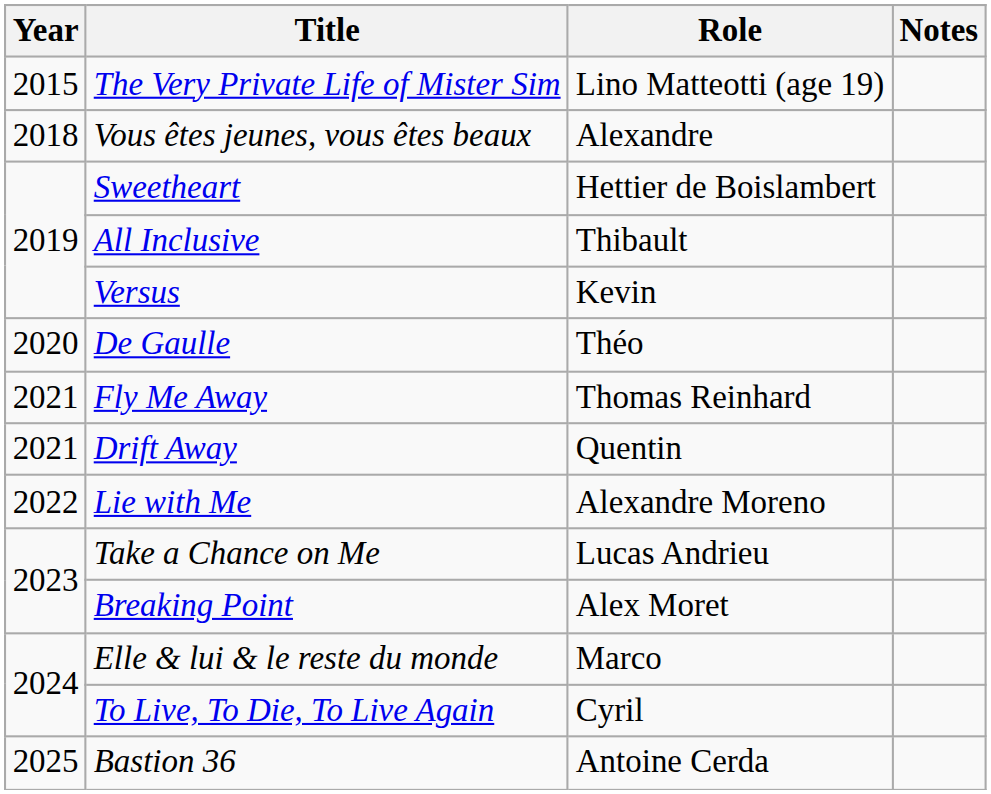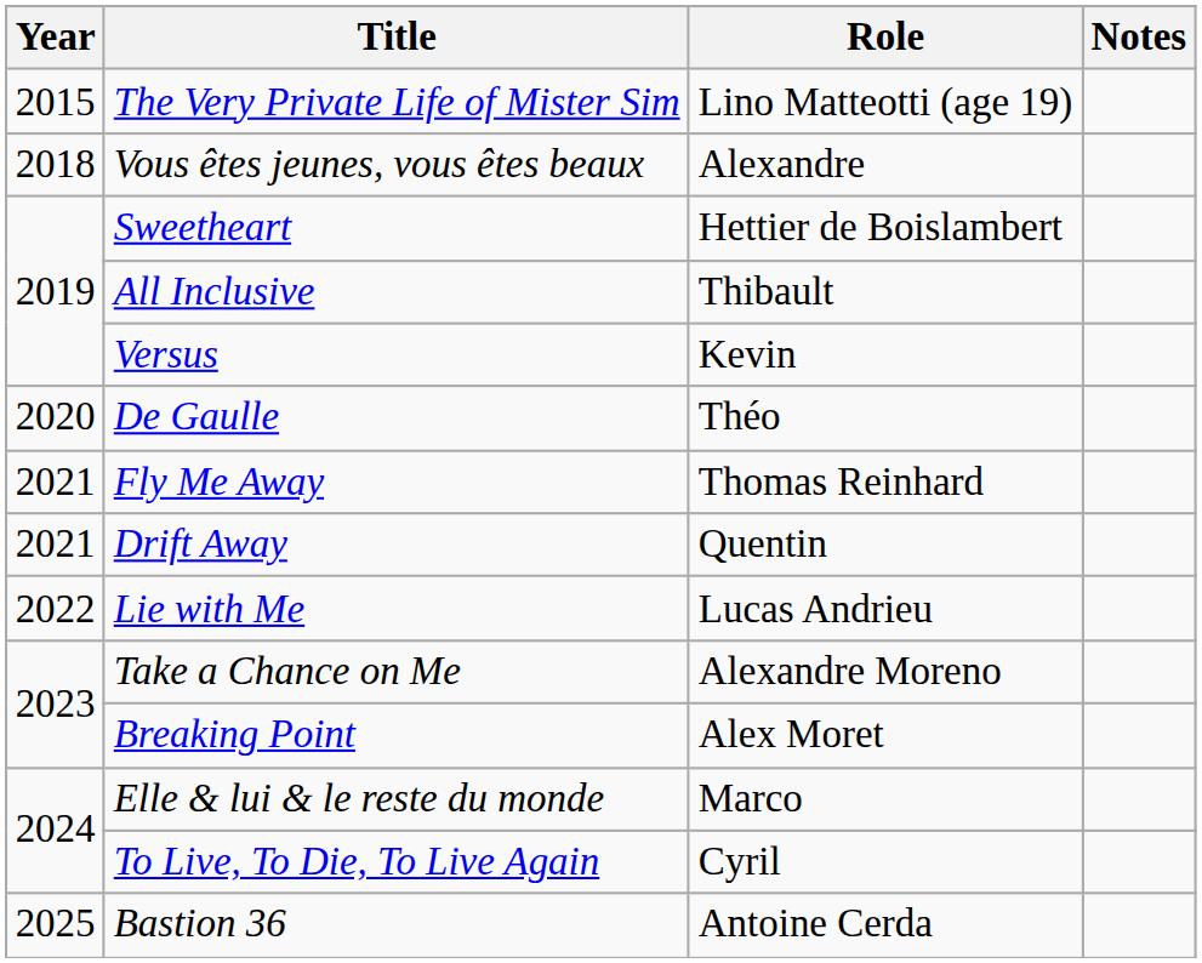Lie with Me | Role: Alexandre Moreno -> Lucas Andrieu
Take a Chance on Me | Role: Lucas Andrieu -> Alexandre Moreno
